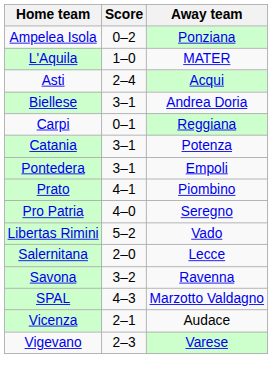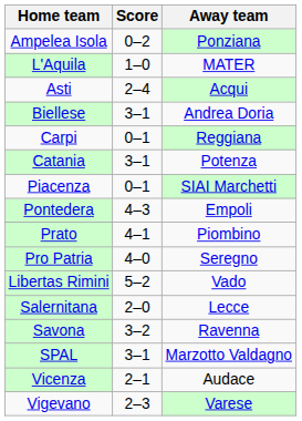+ row: Piacenza | 0–1 | SIAI Marchetti
Pontedera | Score: 3–1 -> 4–3
SPAL | Score: 4–3 -> 3–1
